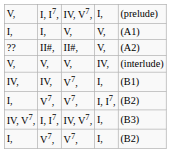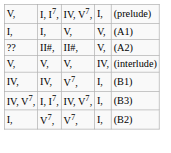- row: I, | V7, | V7, | I, I7, | (B2)
